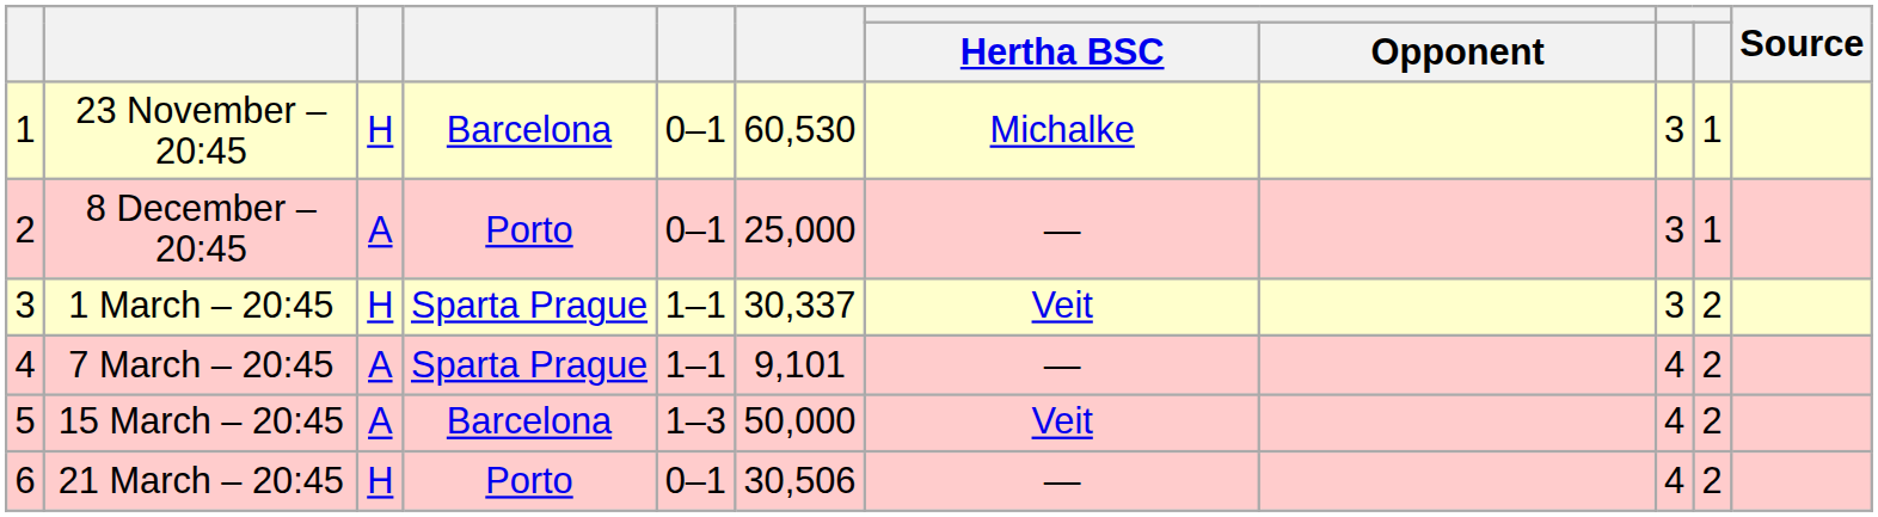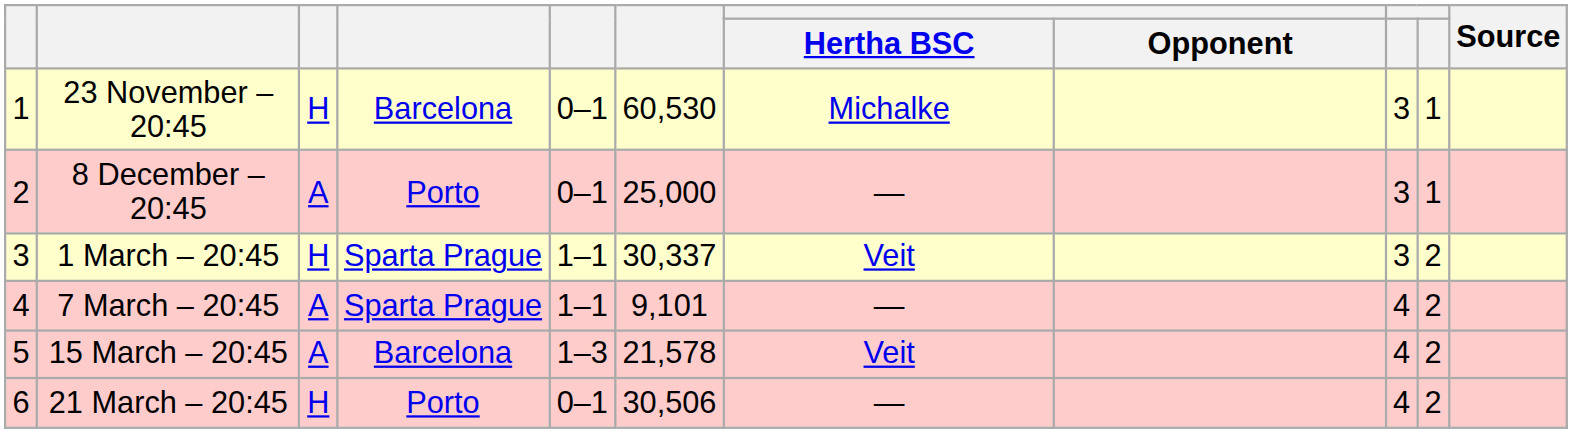15 March – 20:45 | column 6: 50,000 -> 21,578
